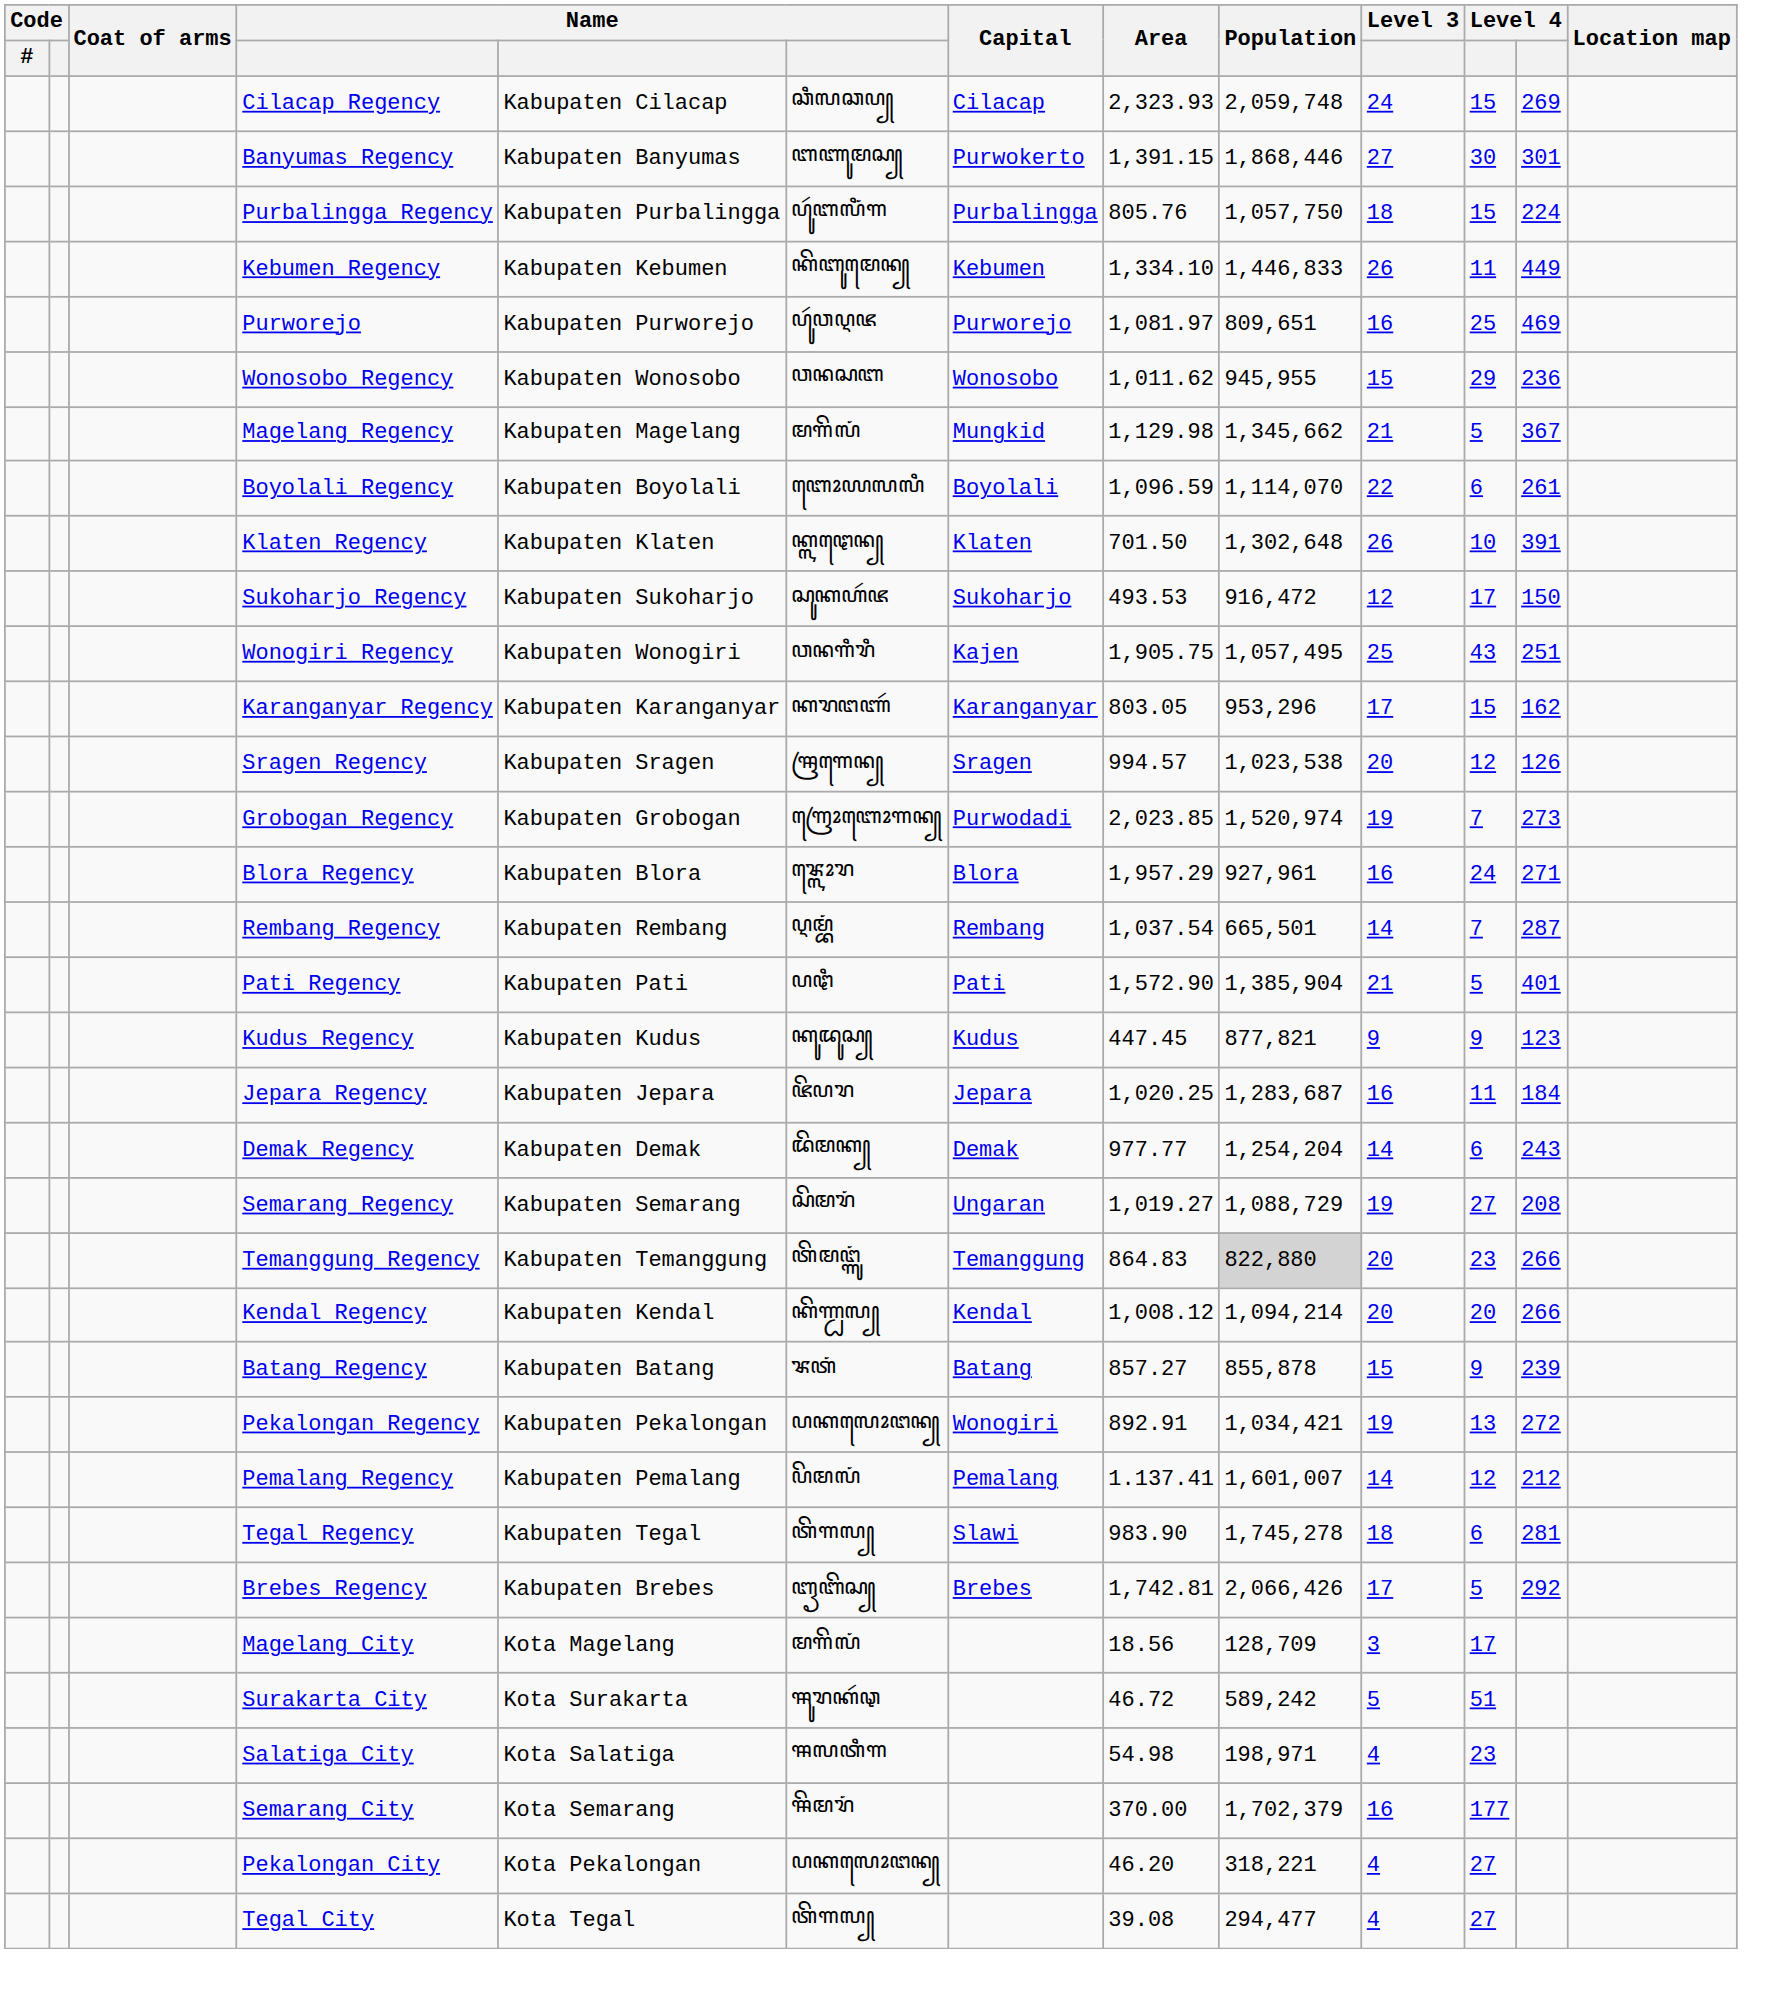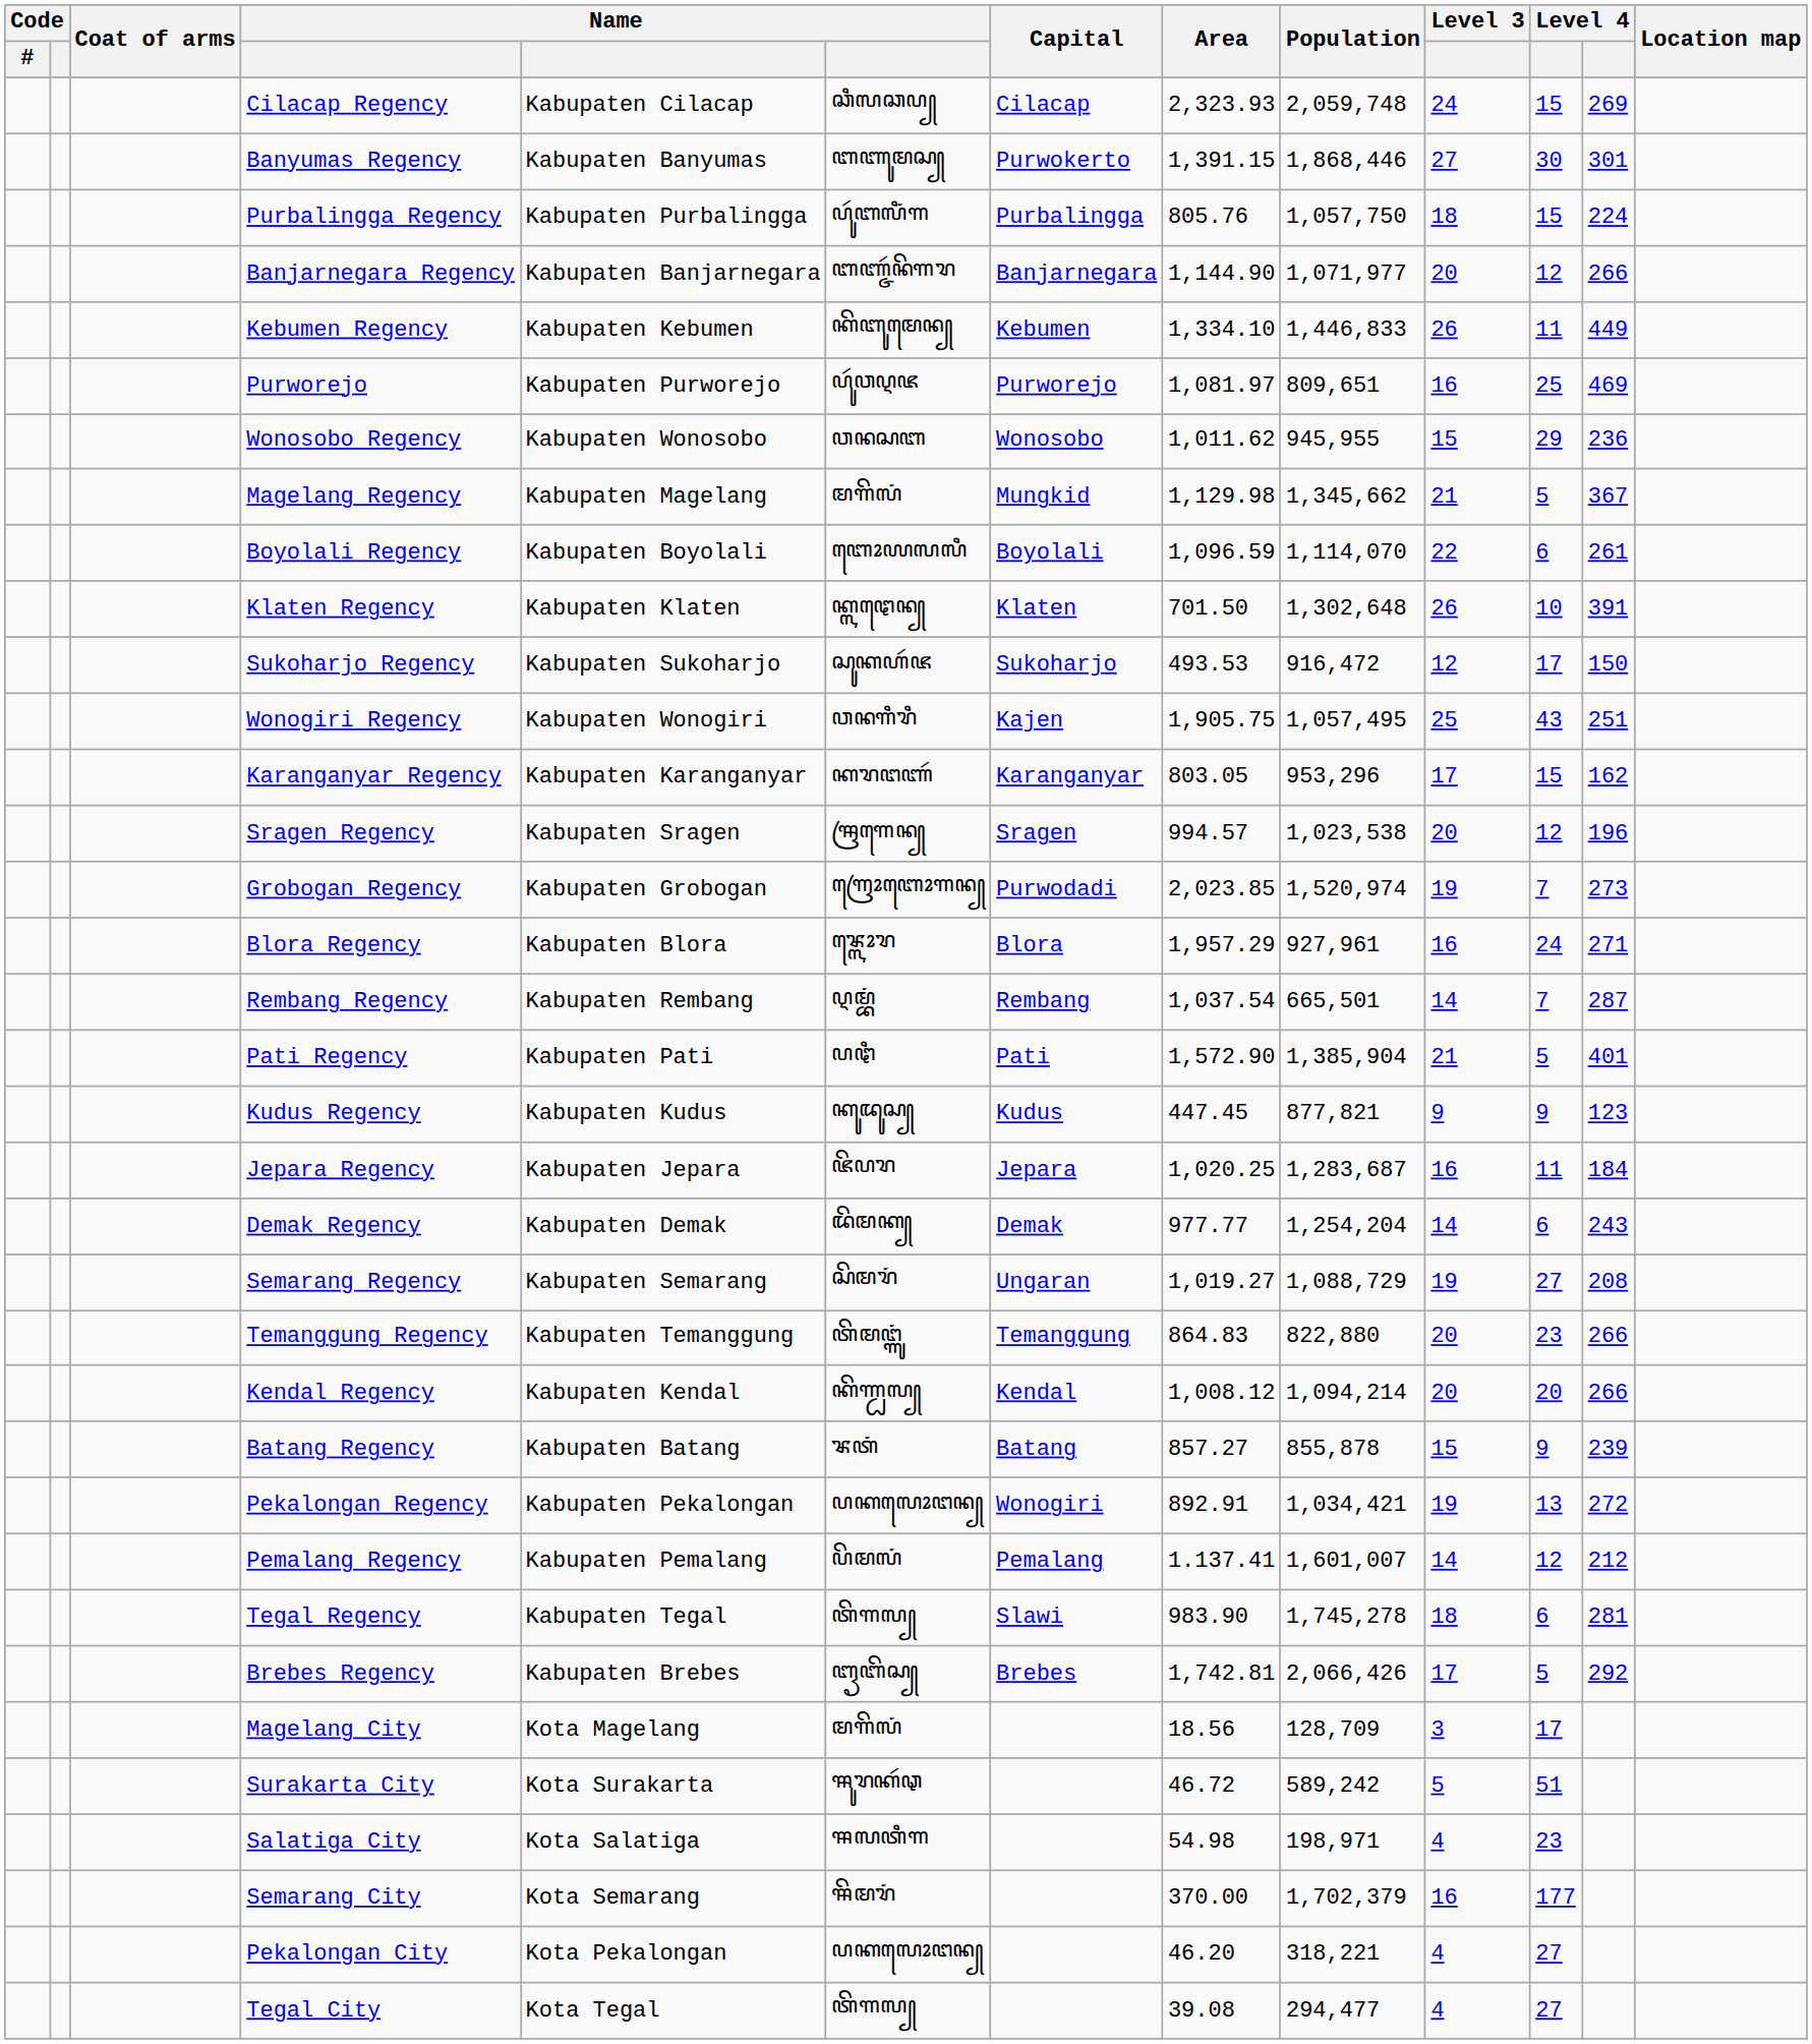+ row: Banjarnegara Regency | Kabupaten Banjarnegara | ꦧꦚ꧀ꦗꦂꦤꦼꦒꦫ | Banjarnegara | 1,144.90 | 1,071,977 | 20 | 12 | 266
Sragen Regency | column 12: 126 -> 196
Temanggung Regency | Population: lightgrey background -> no background
